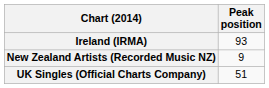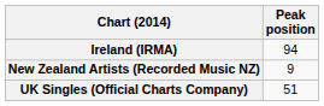Ireland (IRMA) | Peak position: 93 -> 94
